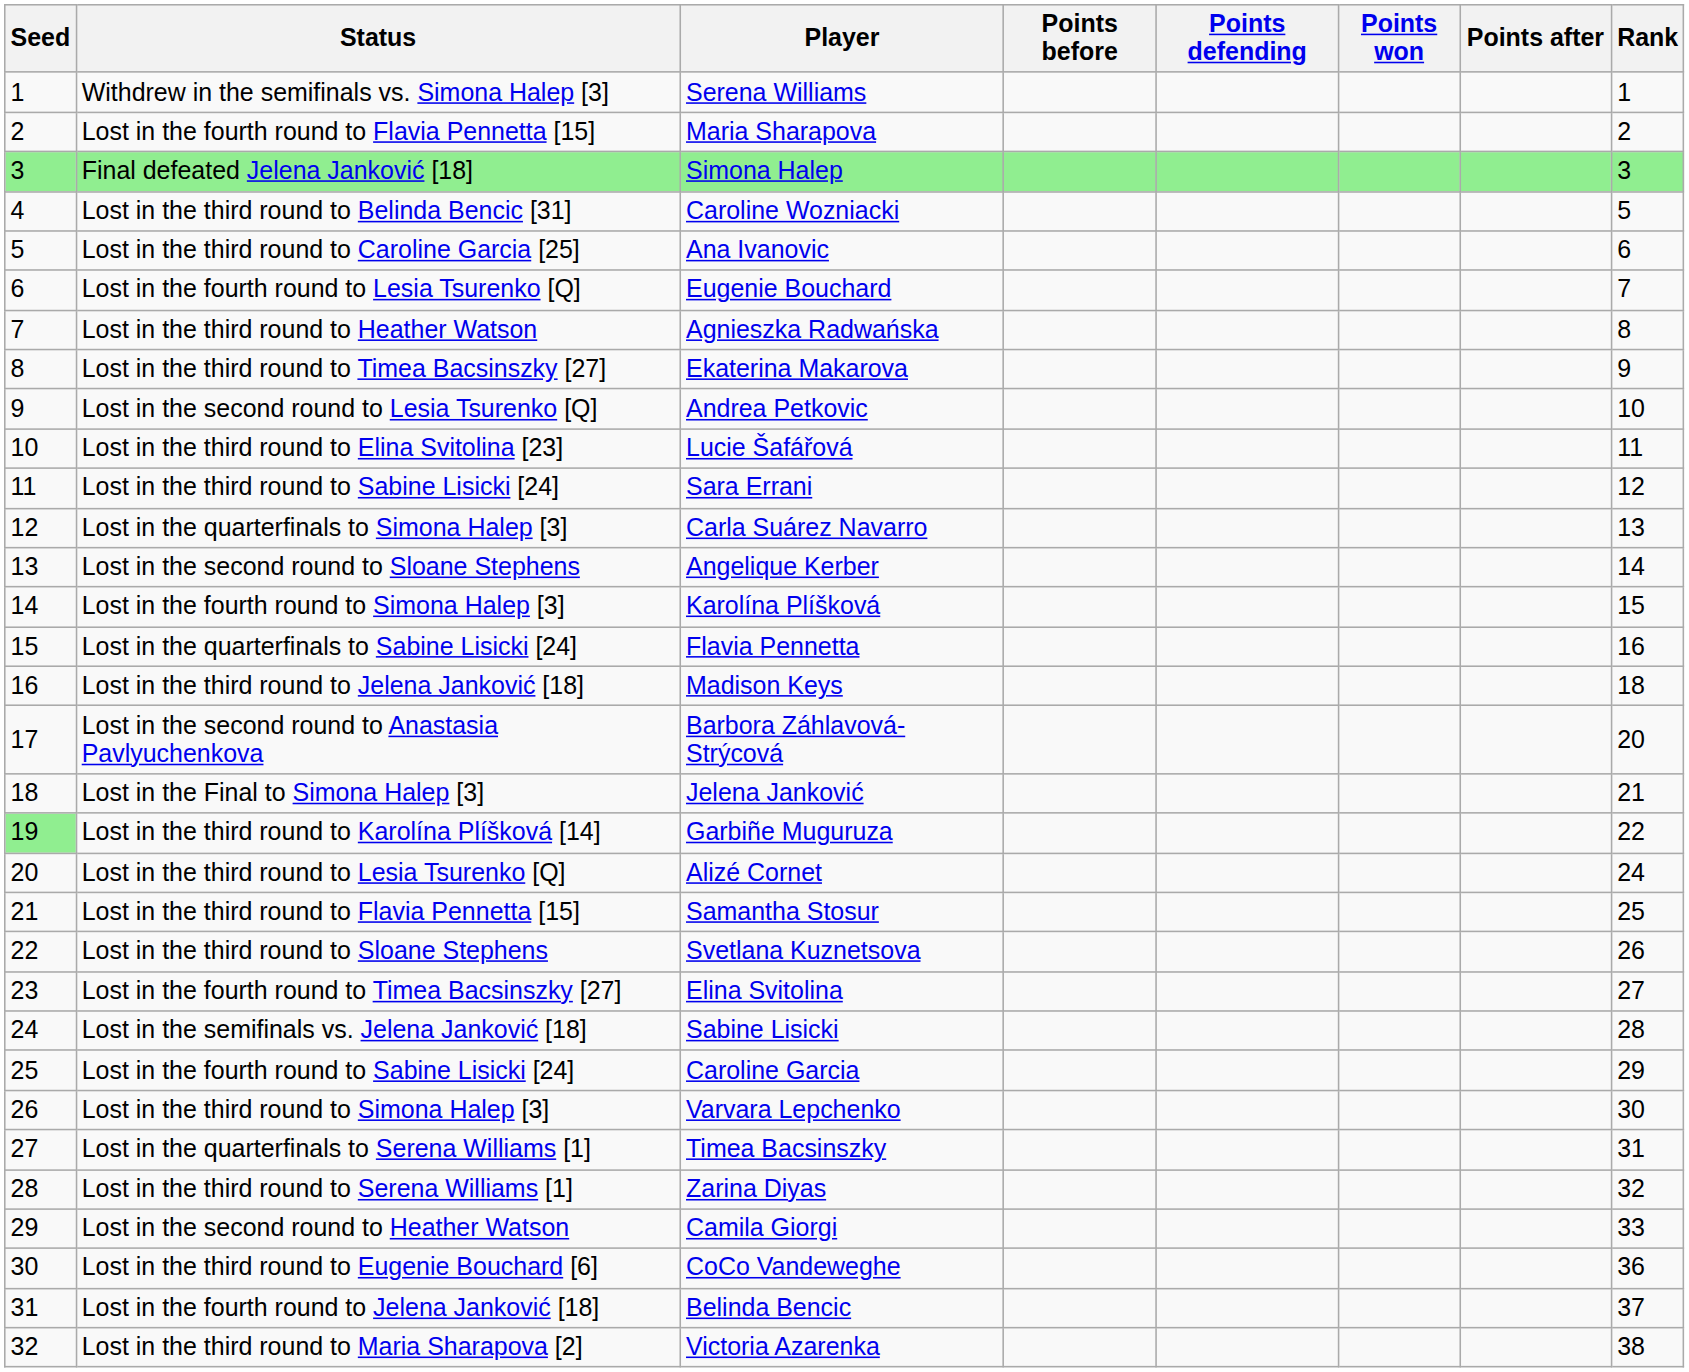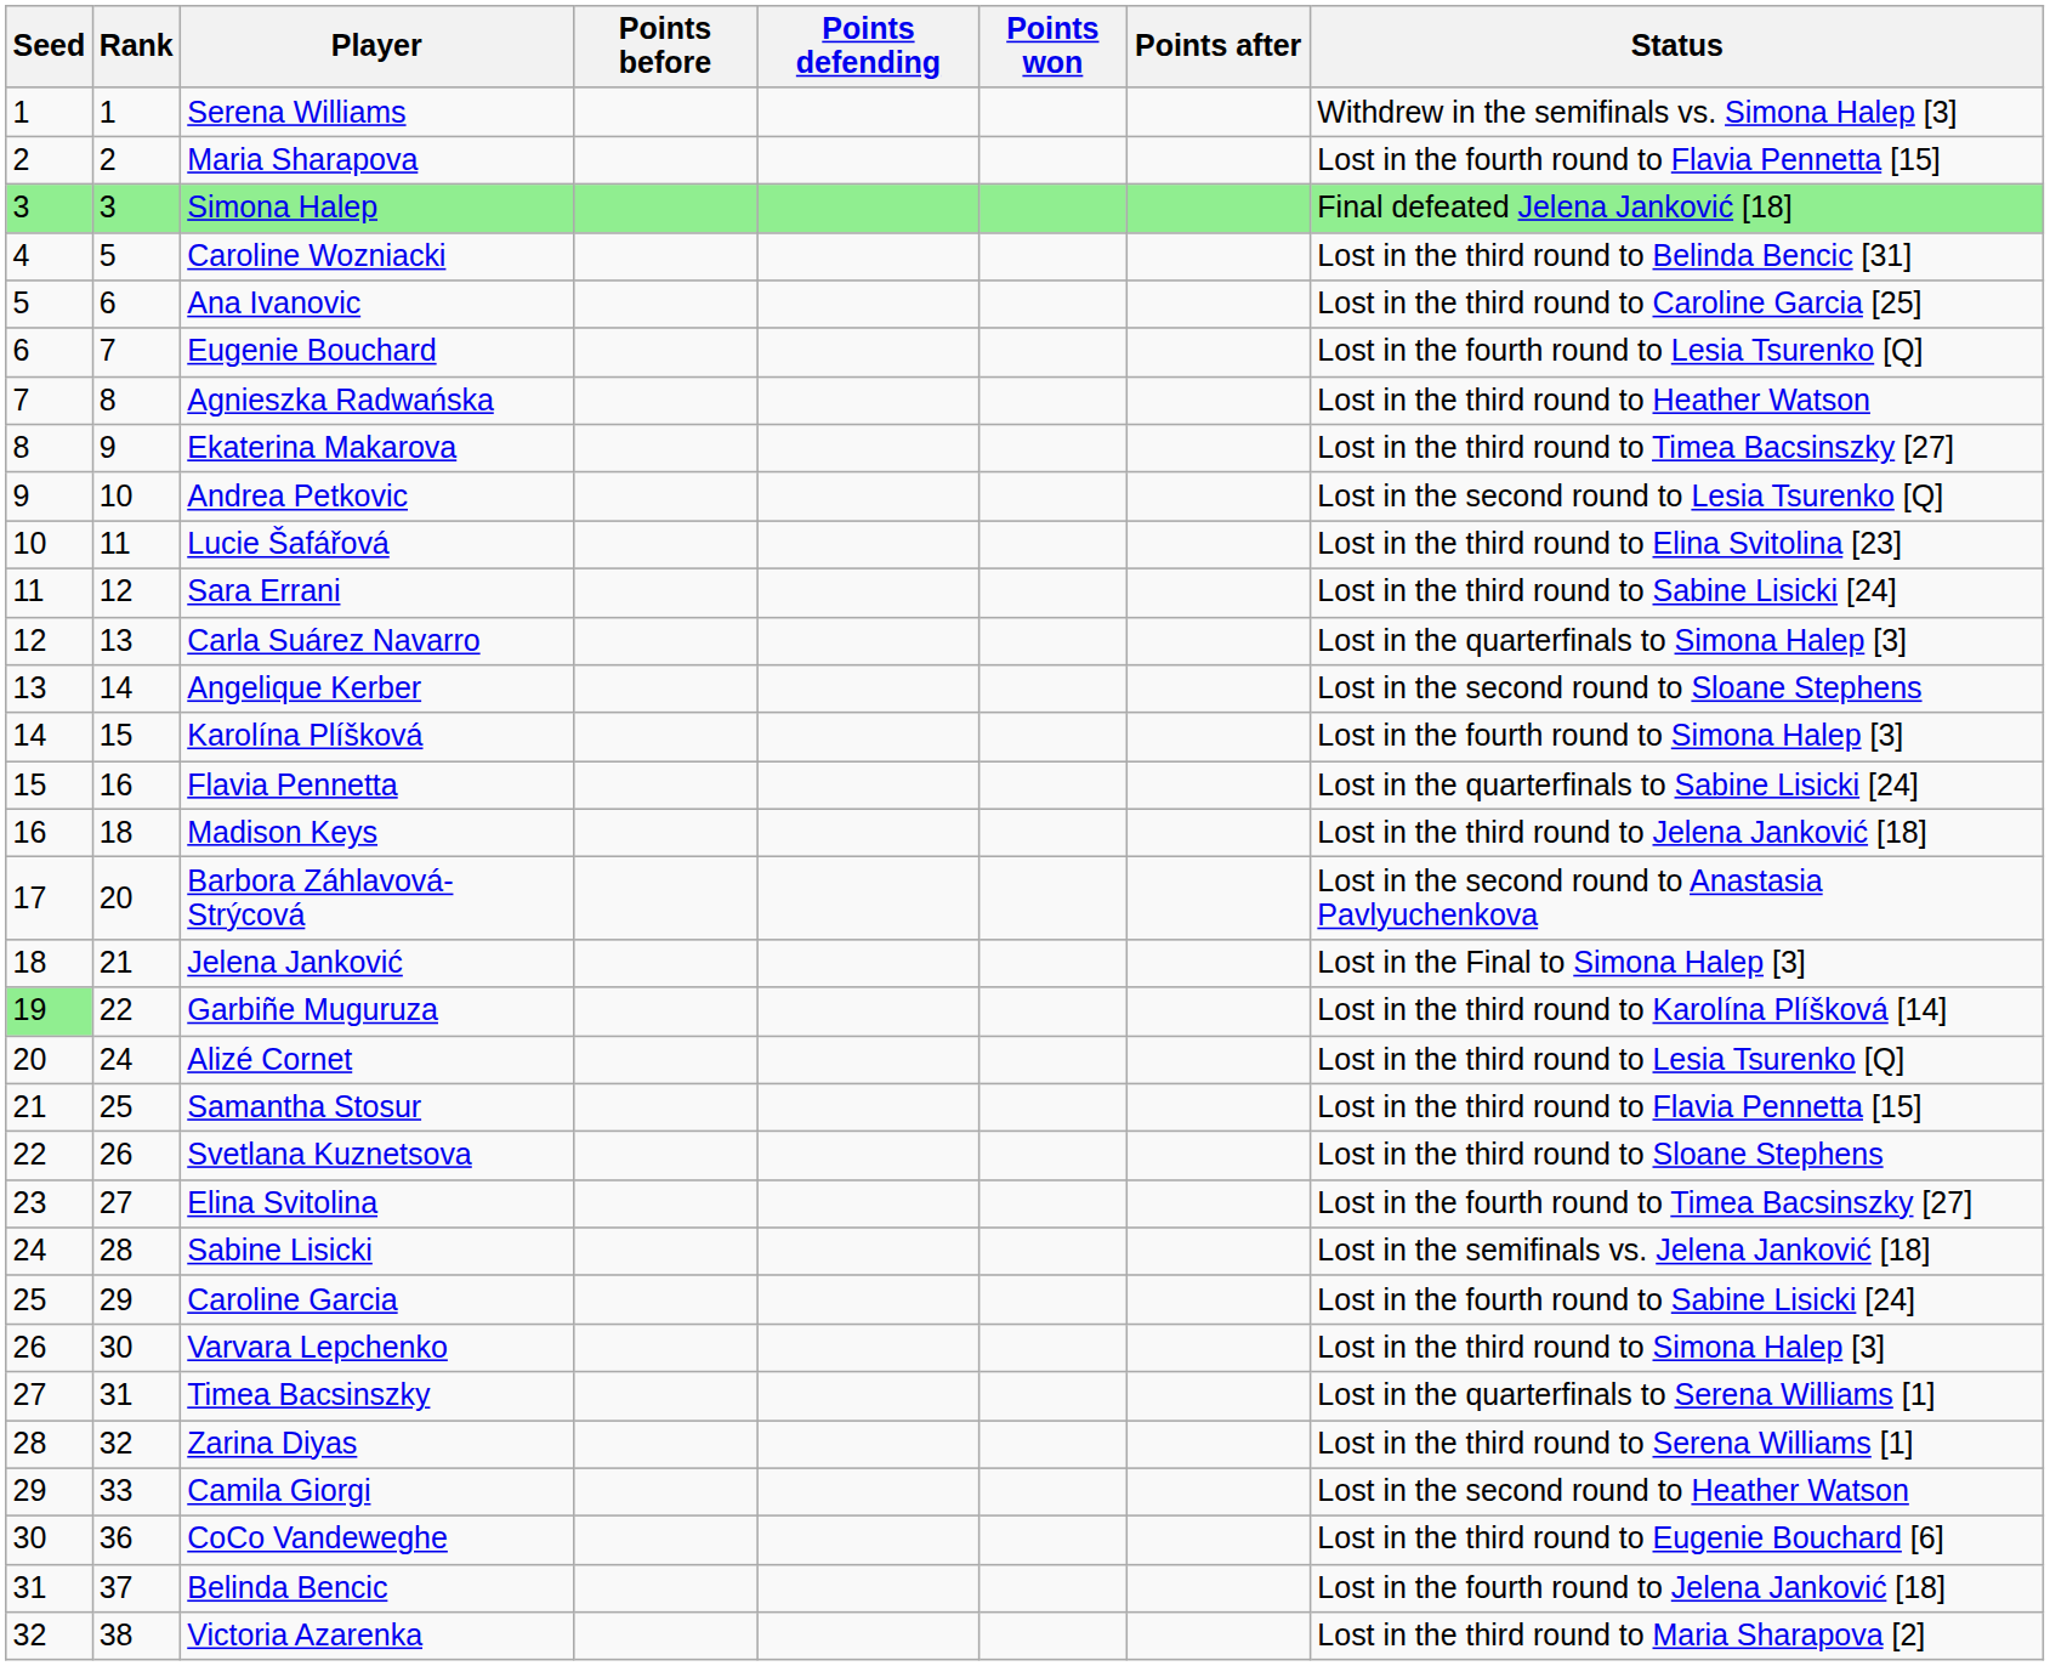columns swapped: Rank <-> Status
